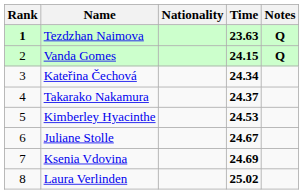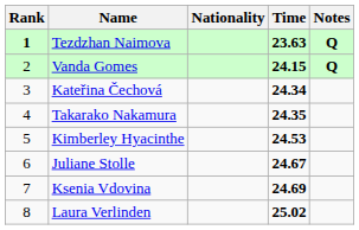Takarako Nakamura | Time: 24.37 -> 24.35
